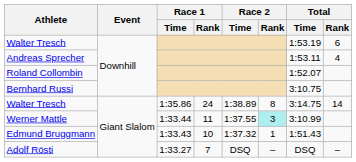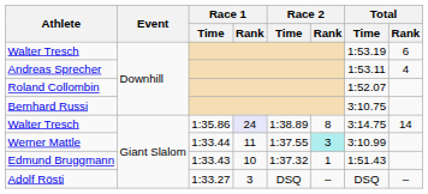Walter Tresch / 1:35.86 | Race 1 / Rank: no background -> lavender background
Adolf Rösti | Race 1 / Rank: 7 -> 3
